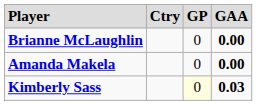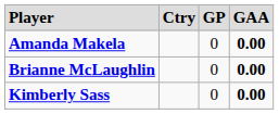rows swapped: Brianne McLaughlin <-> Amanda Makela
Kimberly Sass | column 3: lightyellow background -> no background
Kimberly Sass | column 4: 0.03 -> 0.00
